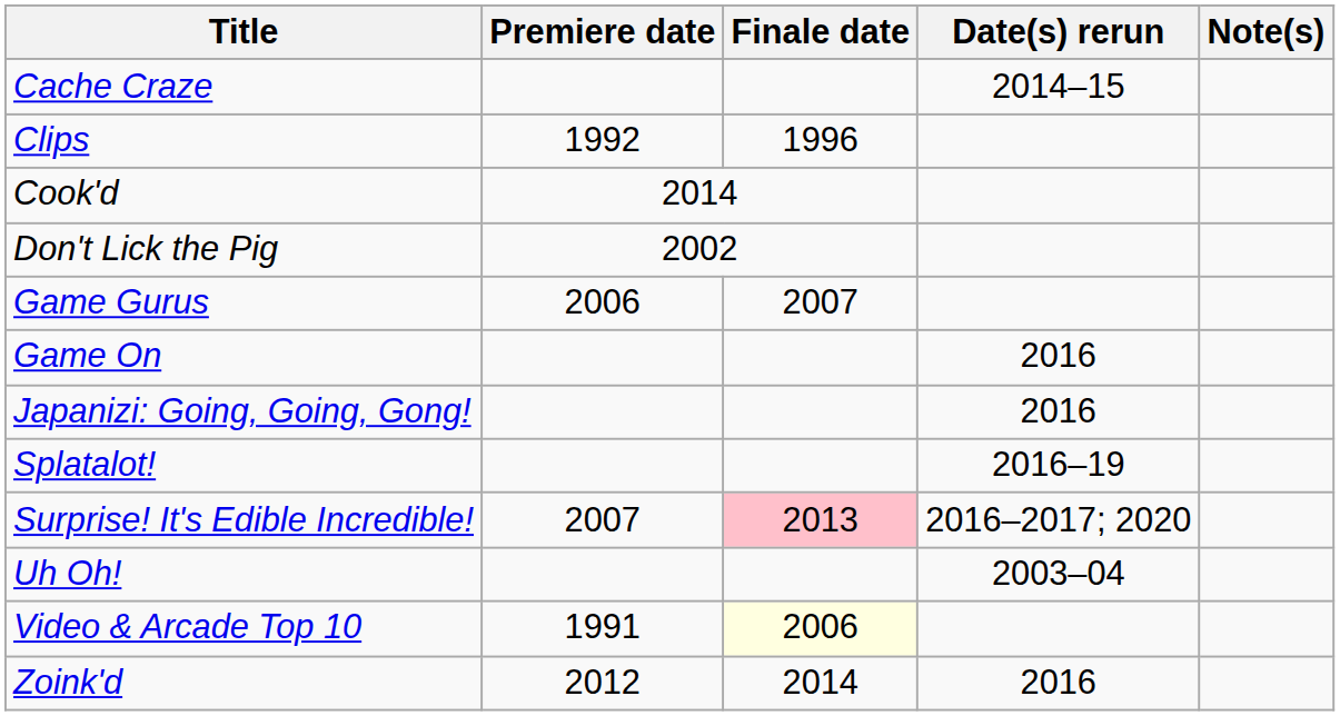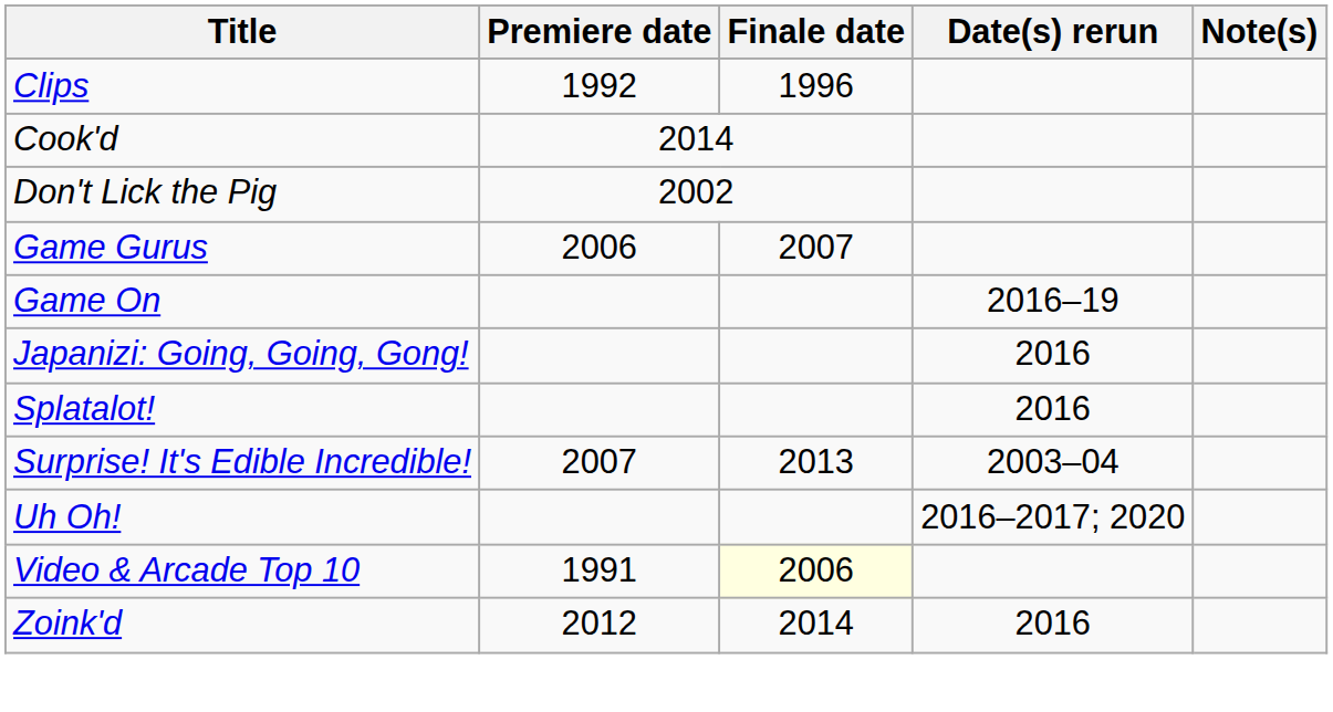- row: Cache Craze | 2014–15
Game On | Date(s) rerun: 2016 -> 2016–19
Splatalot! | Date(s) rerun: 2016–19 -> 2016
Surprise! It's Edible Incredible! | Finale date: pink background -> no background
Surprise! It's Edible Incredible! | Date(s) rerun: 2016–2017; 2020 -> 2003–04
Uh Oh! | Date(s) rerun: 2003–04 -> 2016–2017; 2020
